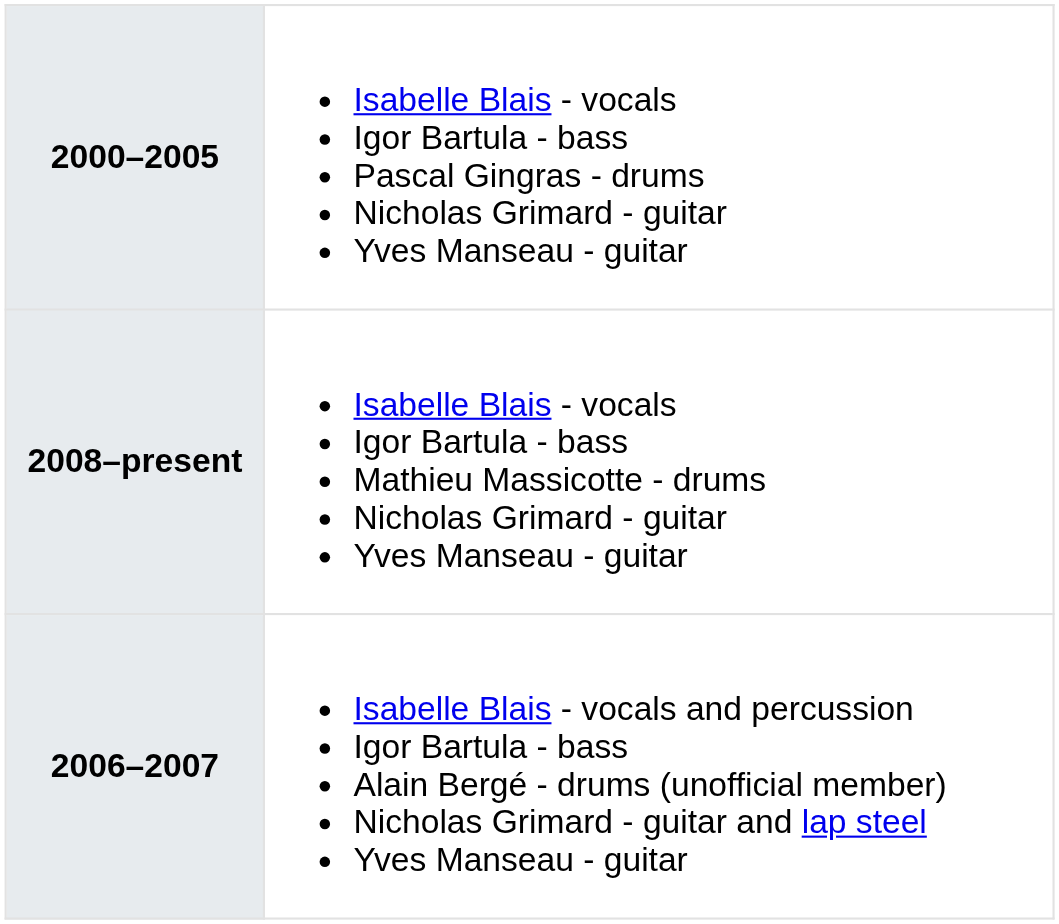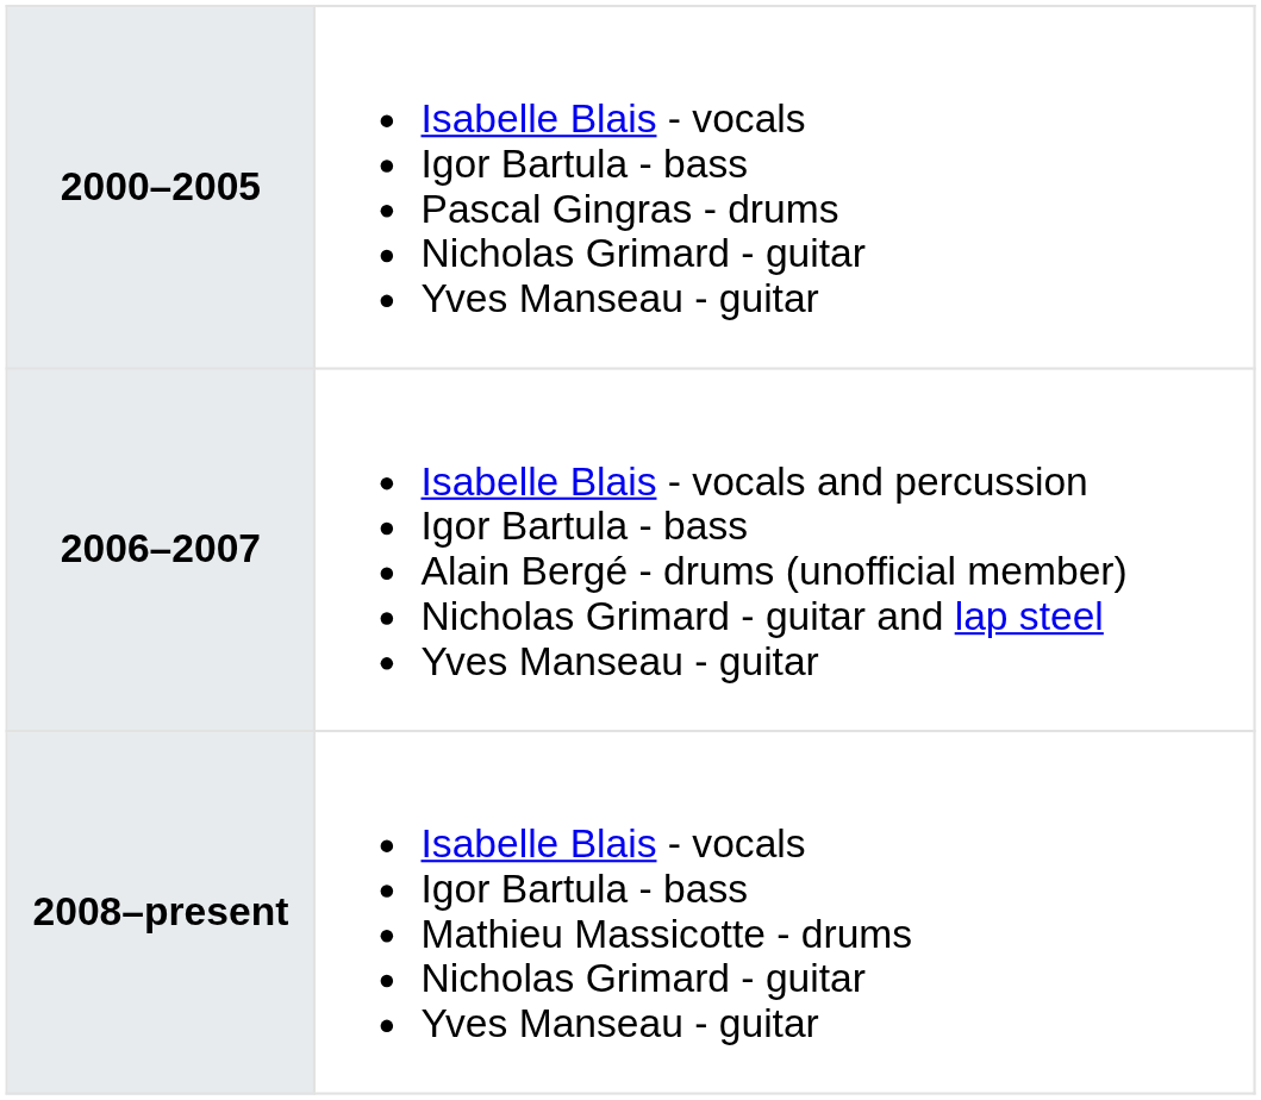rows swapped: 2006–2007 <-> 2008–present
